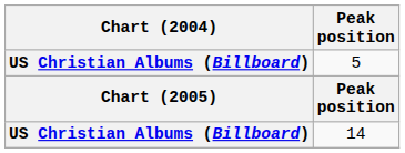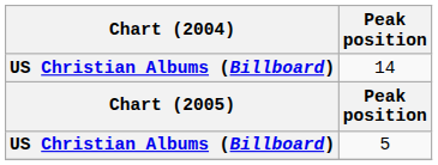rows swapped: 5 <-> 14
